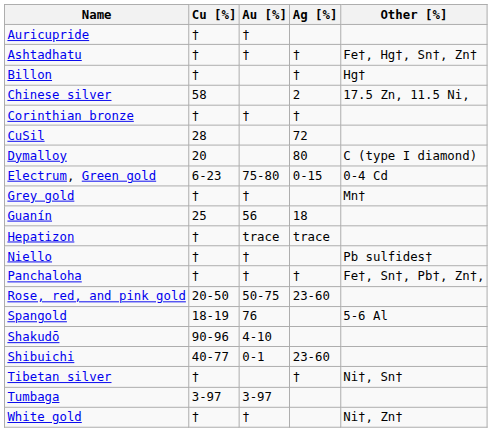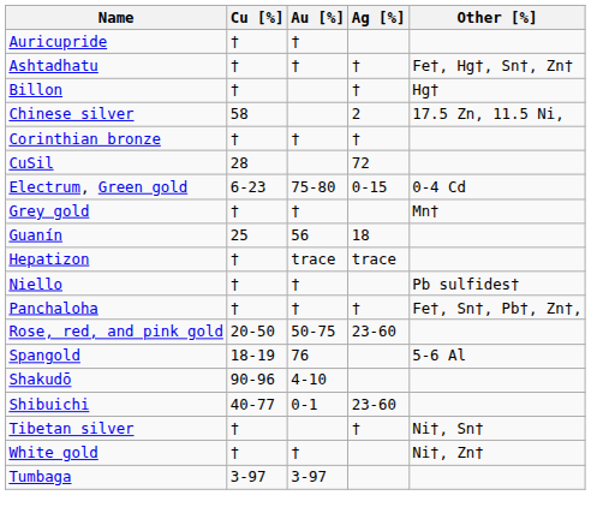- row: Dymalloy | 20 | 80 | C (type I diamond)
rows swapped: Tumbaga <-> White gold
